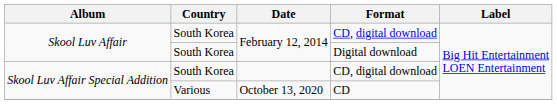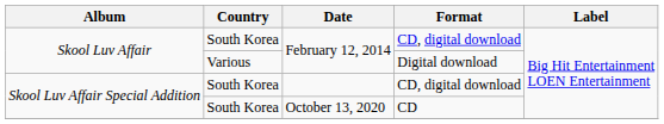February 12, 2014 / Digital download | Country: South Korea -> Various
October 13, 2020 | Country: Various -> South Korea
